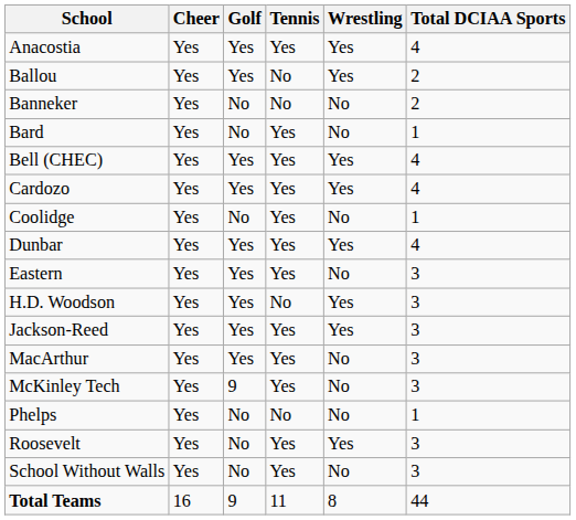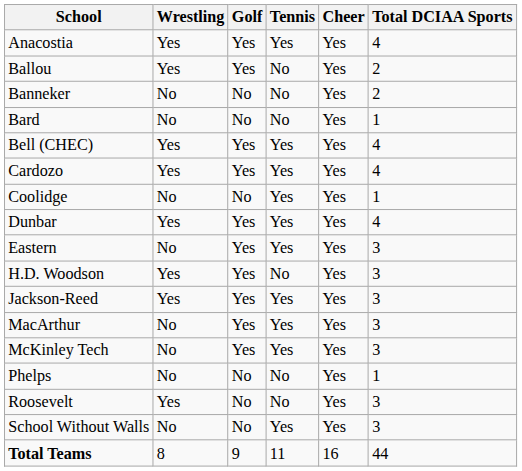columns swapped: Cheer <-> Wrestling
Bard | Tennis: Yes -> No
McKinley Tech | Golf: 9 -> Yes
Roosevelt | Tennis: Yes -> No
